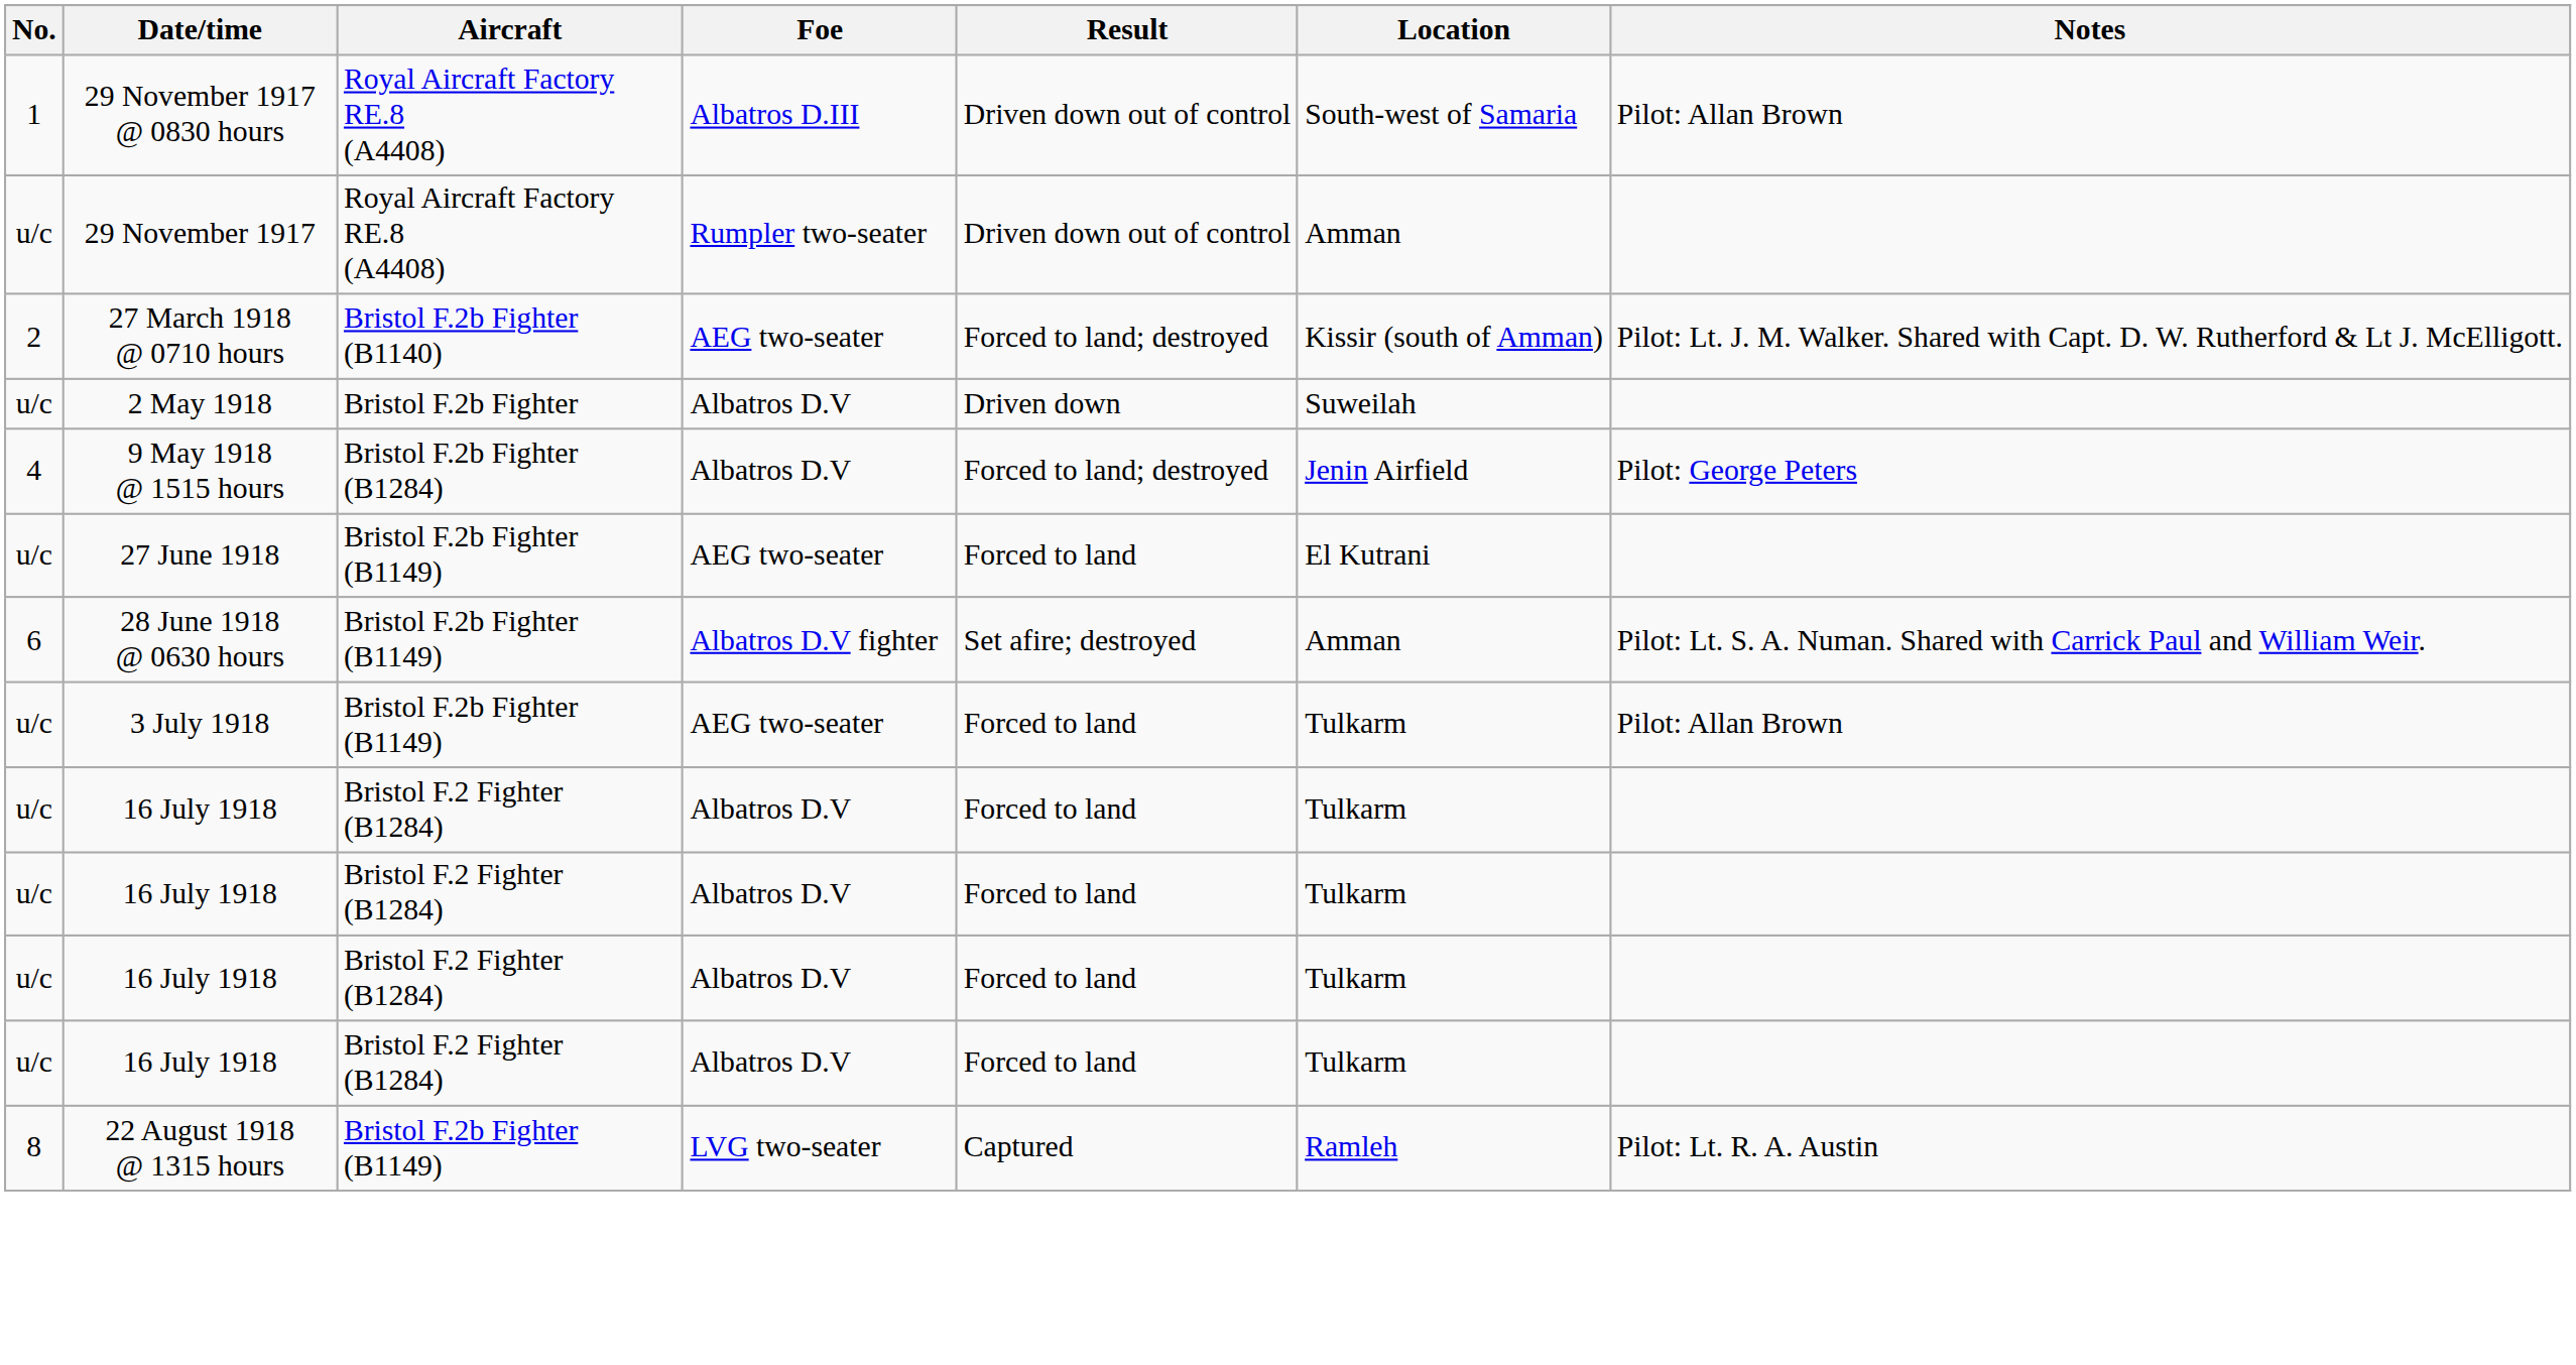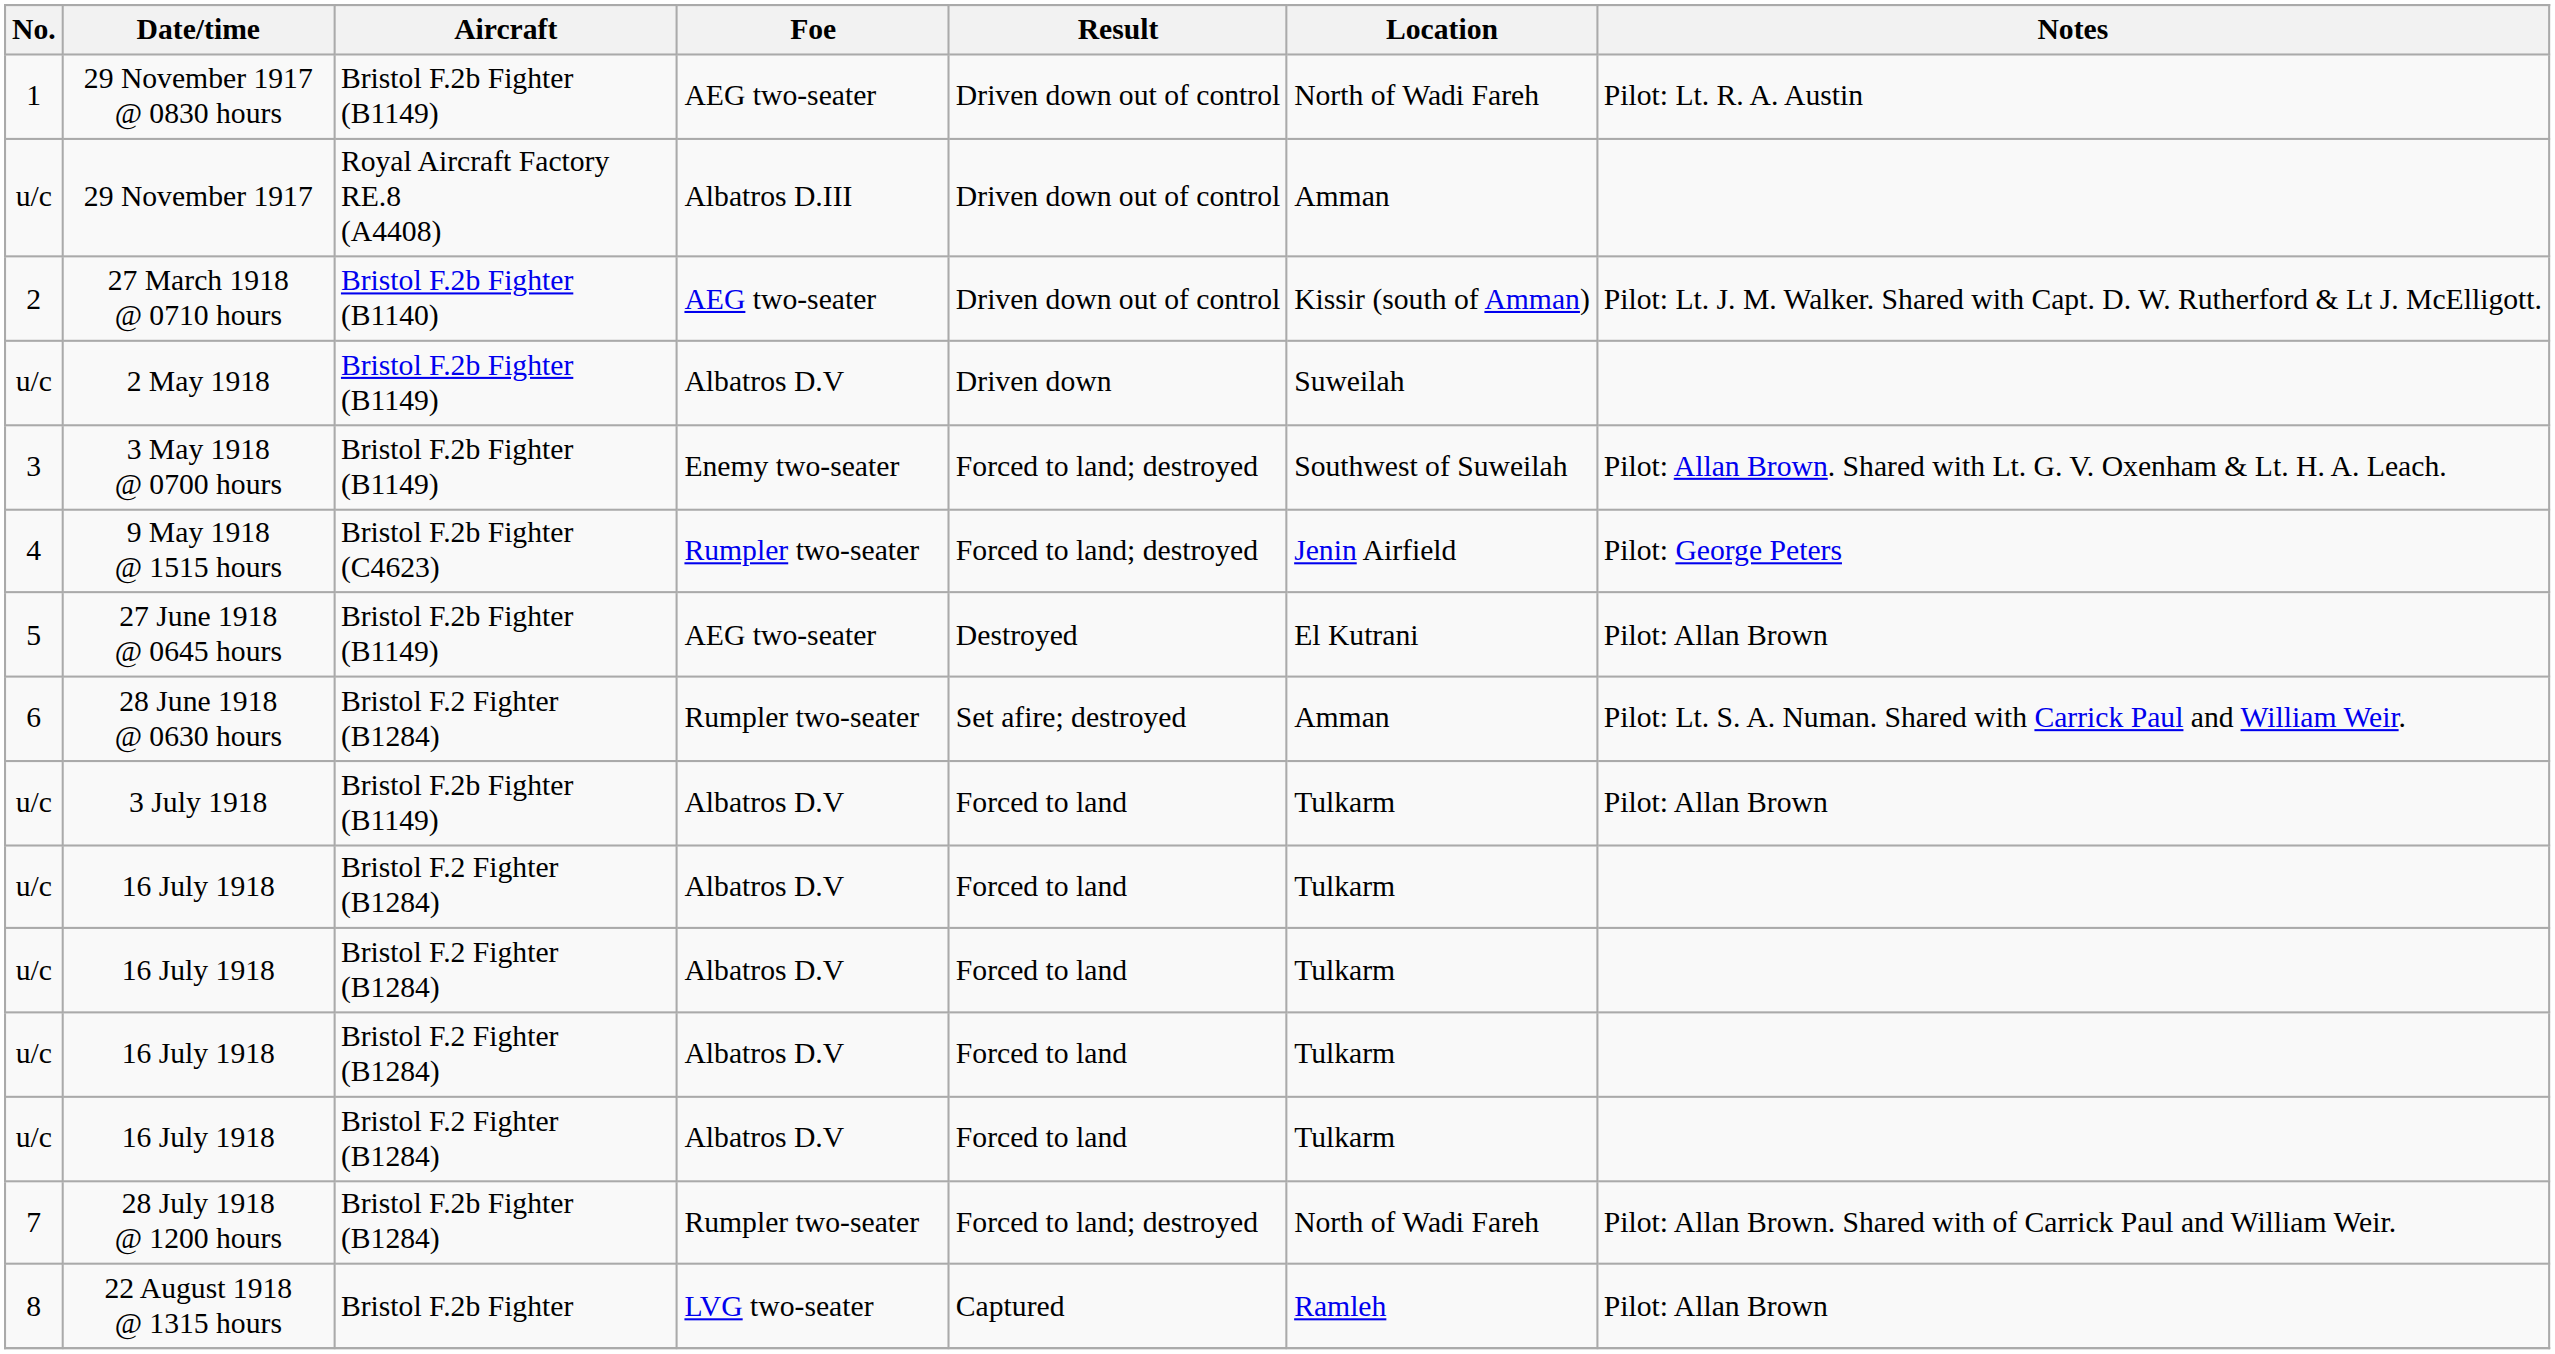29 November 1917 @ 0830 hours | Aircraft: Royal Aircraft Factory RE.8 (A4408) -> Bristol F.2b Fighter (B1149)
29 November 1917 @ 0830 hours | Foe: Albatros D.III -> AEG two-seater
29 November 1917 @ 0830 hours | Location: South-west of Samaria -> North of Wadi Fareh
29 November 1917 @ 0830 hours | Notes: Pilot: Allan Brown -> Pilot: Lt. R. A. Austin
29 November 1917 | Foe: Rumpler two-seater -> Albatros D.III
27 March 1918 @ 0710 hours | Result: Forced to land; destroyed -> Driven down out of control
2 May 1918 | Aircraft: Bristol F.2b Fighter -> Bristol F.2b Fighter (B1149)
+ row: 3 | 3 May 1918 @ 0700 hours | Bristol F.2b Fighter (B1149) | Enemy two-seater | Forced to land; destroyed | Southwest of Suweilah | Pilot: Allan Brown. Shared with Lt. G. V. Oxenham & Lt. H. A. Leach.
9 May 1918 @ 1515 hours | Aircraft: Bristol F.2b Fighter (B1284) -> Bristol F.2b Fighter (C4623)
9 May 1918 @ 1515 hours | Foe: Albatros D.V -> Rumpler two-seater
+ row: 5 | 27 June 1918 @ 0645 hours | Bristol F.2b Fighter (B1149) | AEG two-seater | Destroyed | El Kutrani | Pilot: Allan Brown
- row: u/c | 27 June 1918 | Bristol F.2b Fighter (B1149) | AEG two-seater | Forced to land | El Kutrani
28 June 1918 @ 0630 hours | Aircraft: Bristol F.2b Fighter (B1149) -> Bristol F.2 Fighter (B1284)
28 June 1918 @ 0630 hours | Foe: Albatros D.V fighter -> Rumpler two-seater
3 July 1918 | Foe: AEG two-seater -> Albatros D.V
+ row: 7 | 28 July 1918 @ 1200 hours | Bristol F.2b Fighter (B1284) | Rumpler two-seater | Forced to land; destroyed | North of Wadi Fareh | Pilot: Allan Brown. Shared with of Carrick Paul and William Weir.
22 August 1918 @ 1315 hours | Aircraft: Bristol F.2b Fighter (B1149) -> Bristol F.2b Fighter
22 August 1918 @ 1315 hours | Notes: Pilot: Lt. R. A. Austin -> Pilot: Allan Brown
